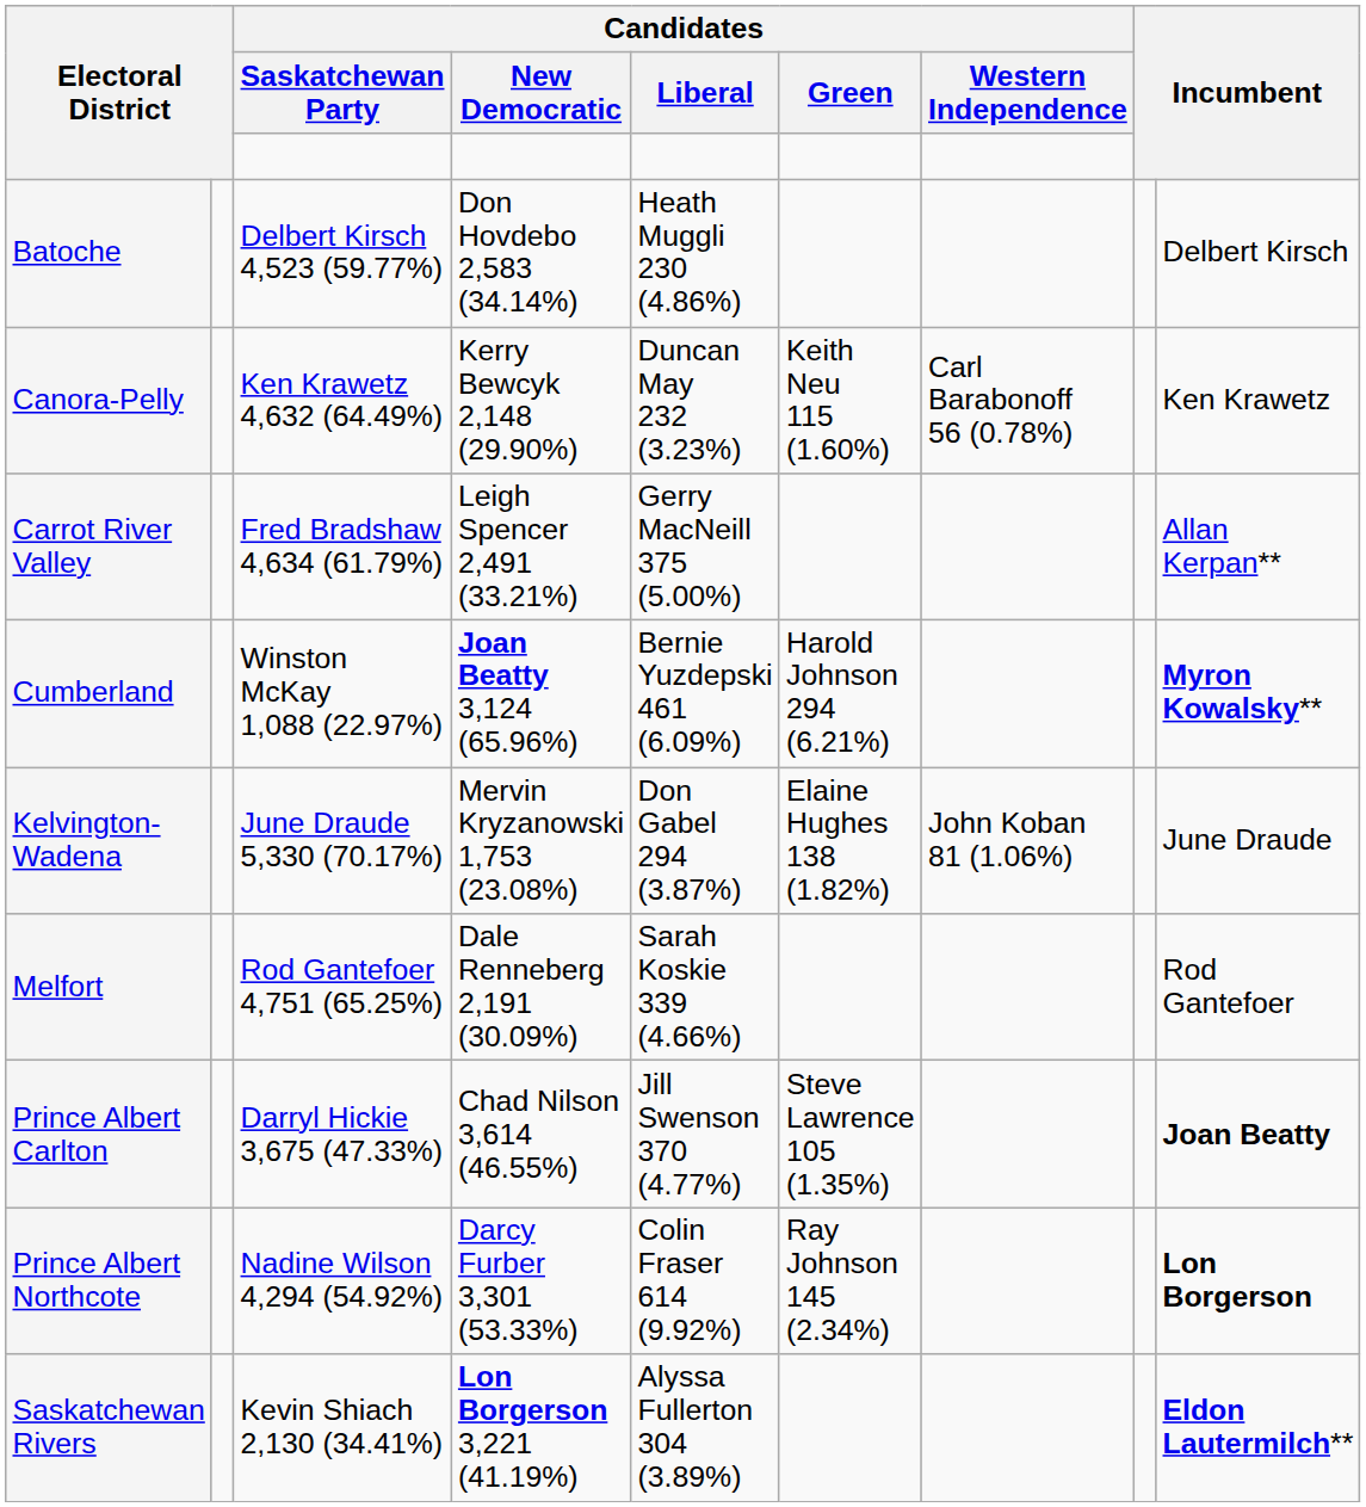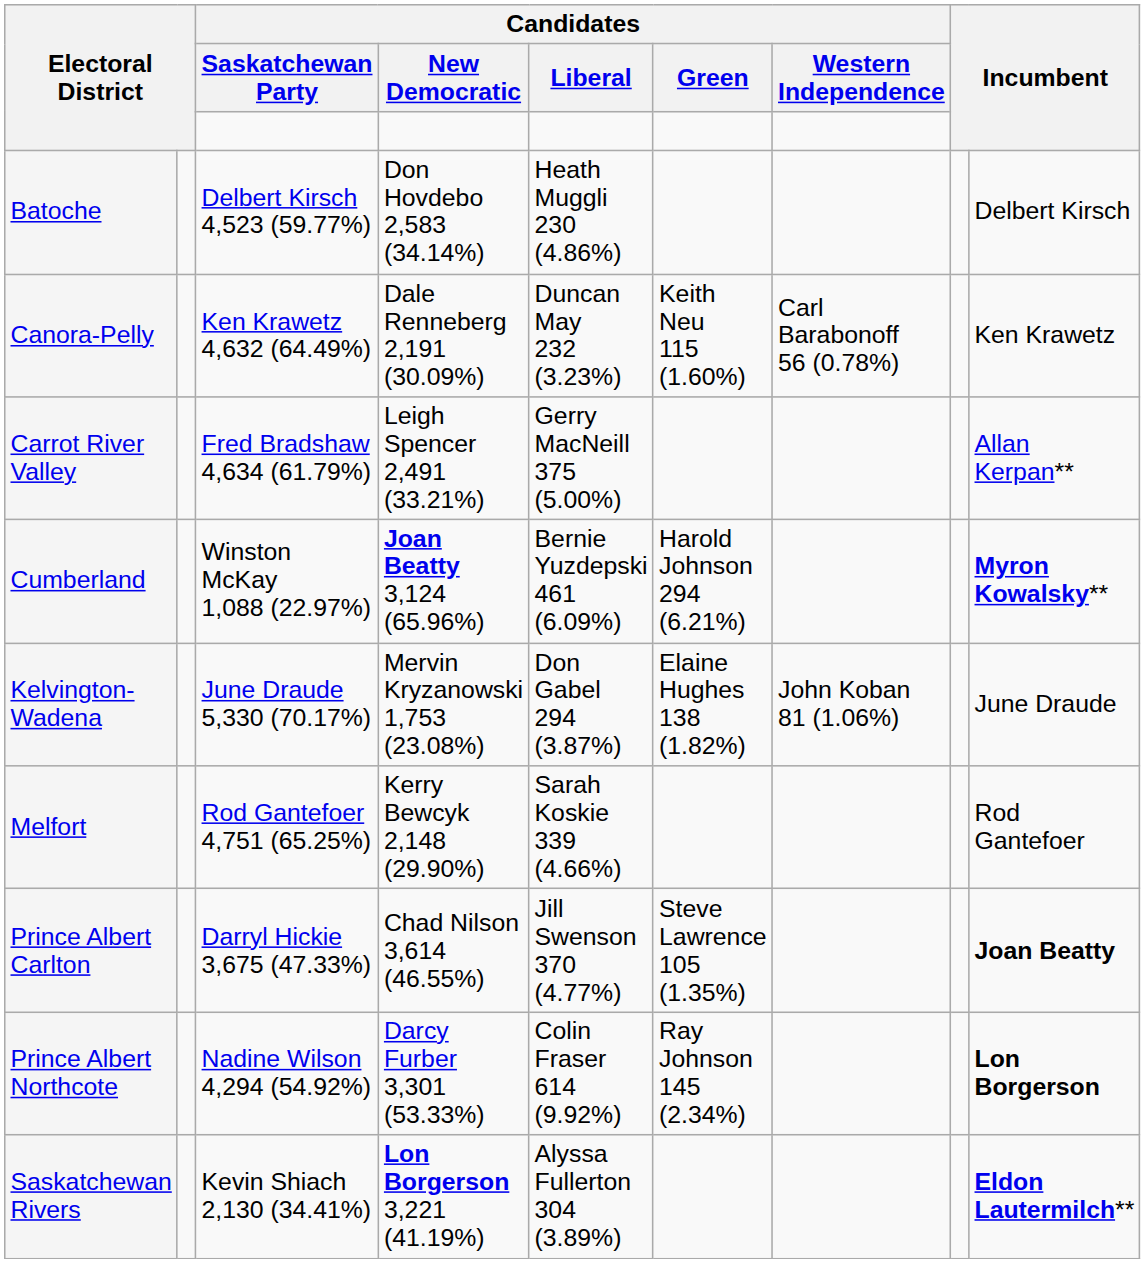Canora-Pelly | Candidates / New Democratic: Kerry Bewcyk 2,148 (29.90%) -> Dale Renneberg 2,191 (30.09%)
Melfort | Candidates / New Democratic: Dale Renneberg 2,191 (30.09%) -> Kerry Bewcyk 2,148 (29.90%)
